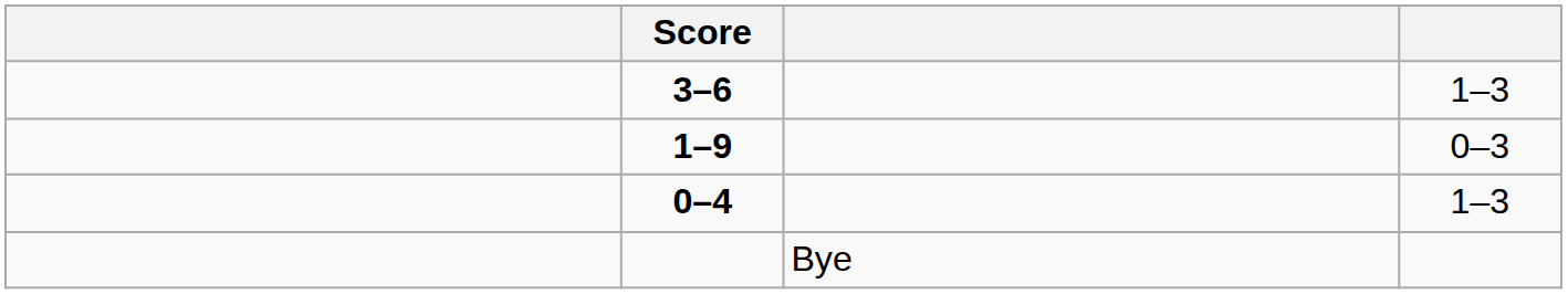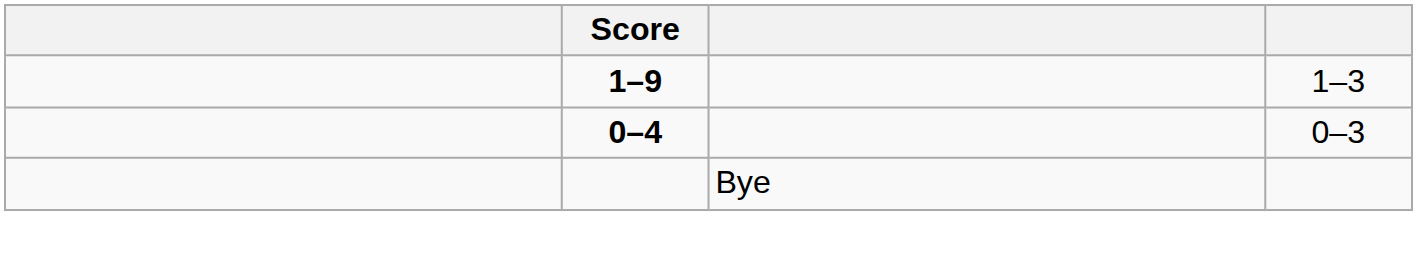- row: 3–6 | 1–3
1–9 | column 4: 0–3 -> 1–3
0–4 | column 4: 1–3 -> 0–3
